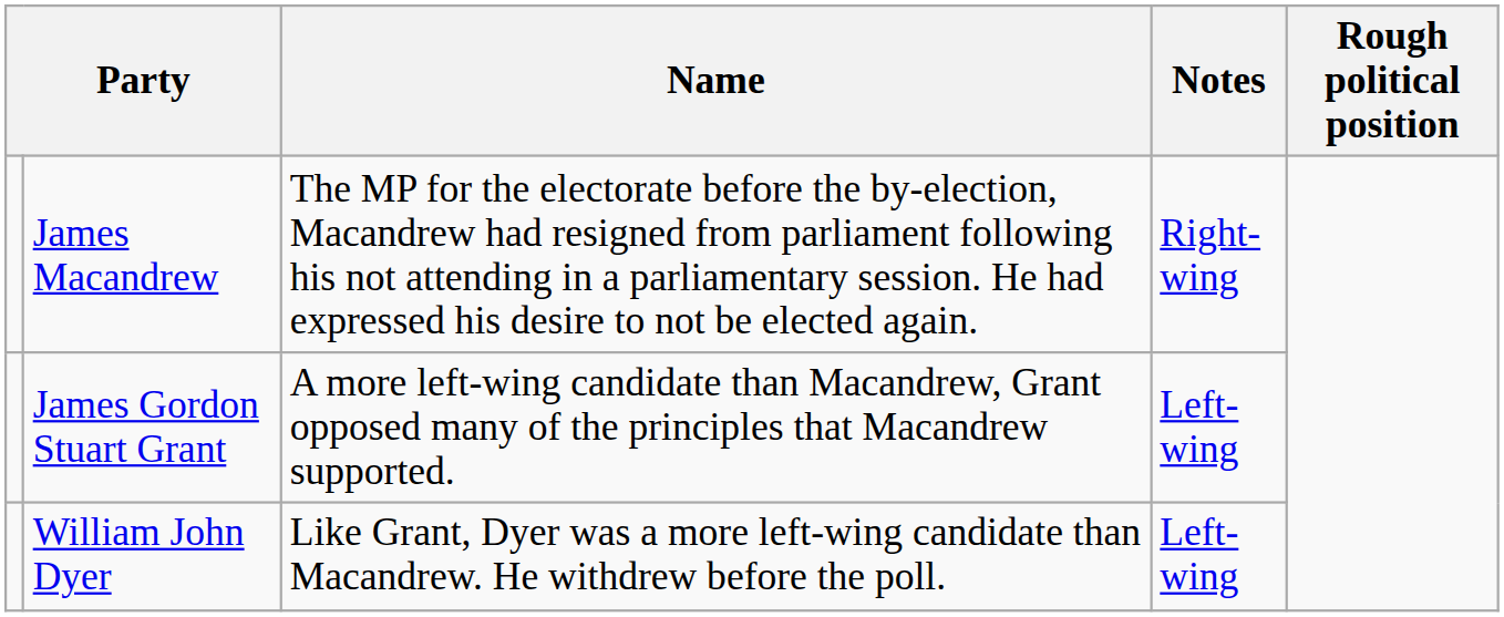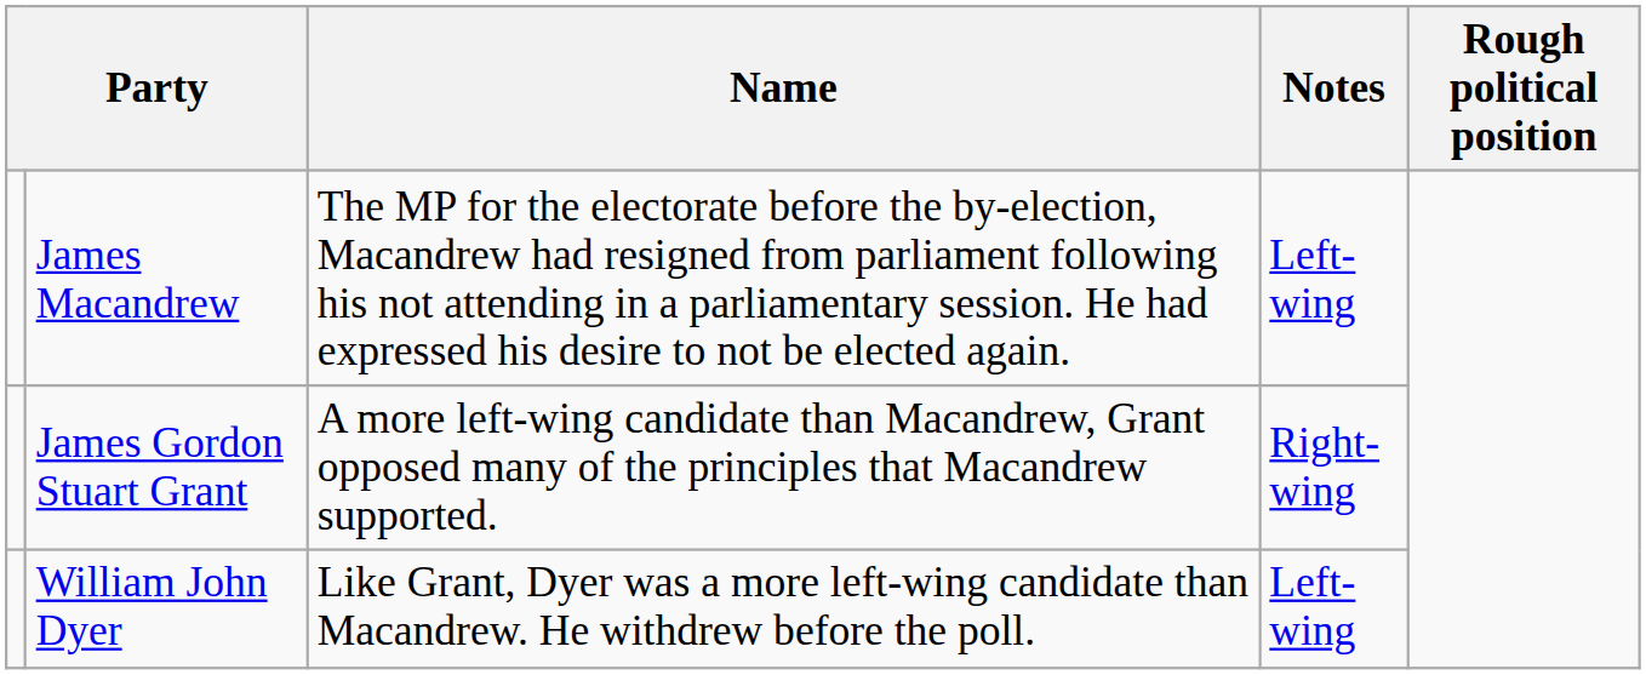James Macandrew | Notes: Right-wing -> Left-wing
James Gordon Stuart Grant | Notes: Left-wing -> Right-wing
